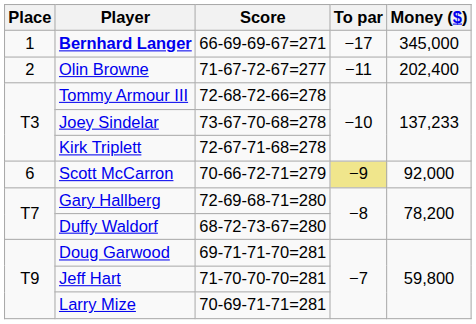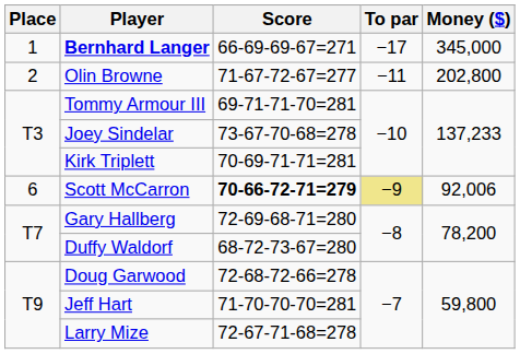Olin Browne | Money ($): 202,400 -> 202,800
Tommy Armour III | Score: 72-68-72-66=278 -> 69-71-71-70=281
Kirk Triplett | Score: 72-67-71-68=278 -> 70-69-71-71=281
Scott McCarron | Score: normal -> bold
Scott McCarron | Money ($): 92,000 -> 92,006
Doug Garwood | Score: 69-71-71-70=281 -> 72-68-72-66=278
Larry Mize | Score: 70-69-71-71=281 -> 72-67-71-68=278
